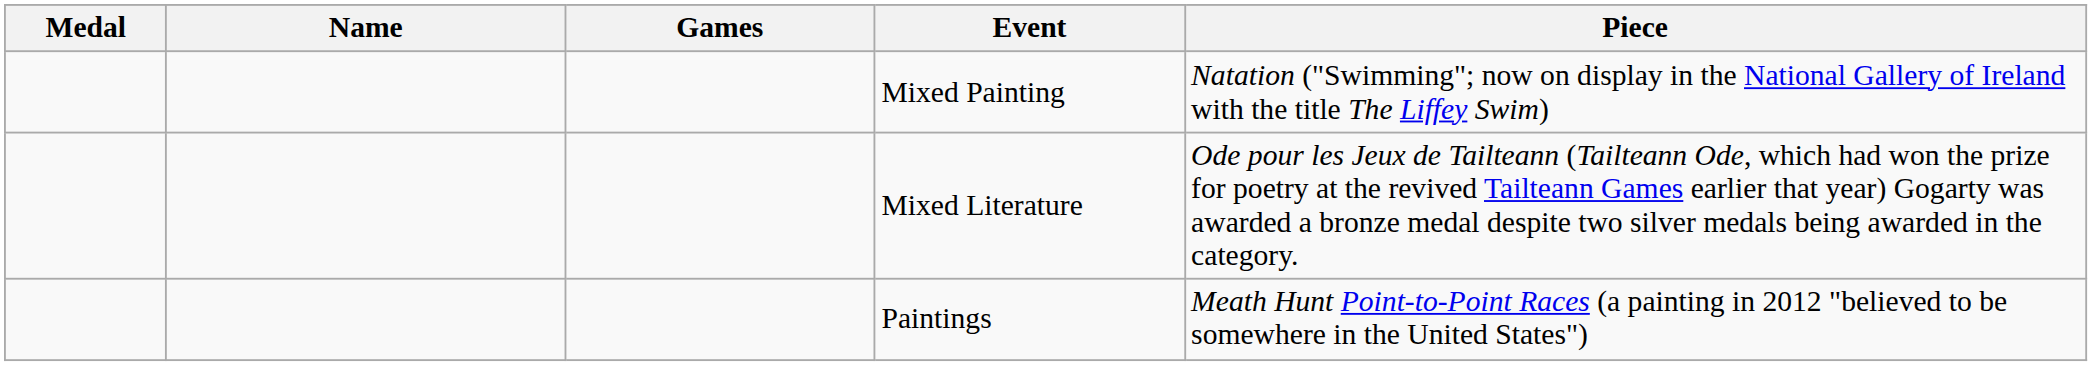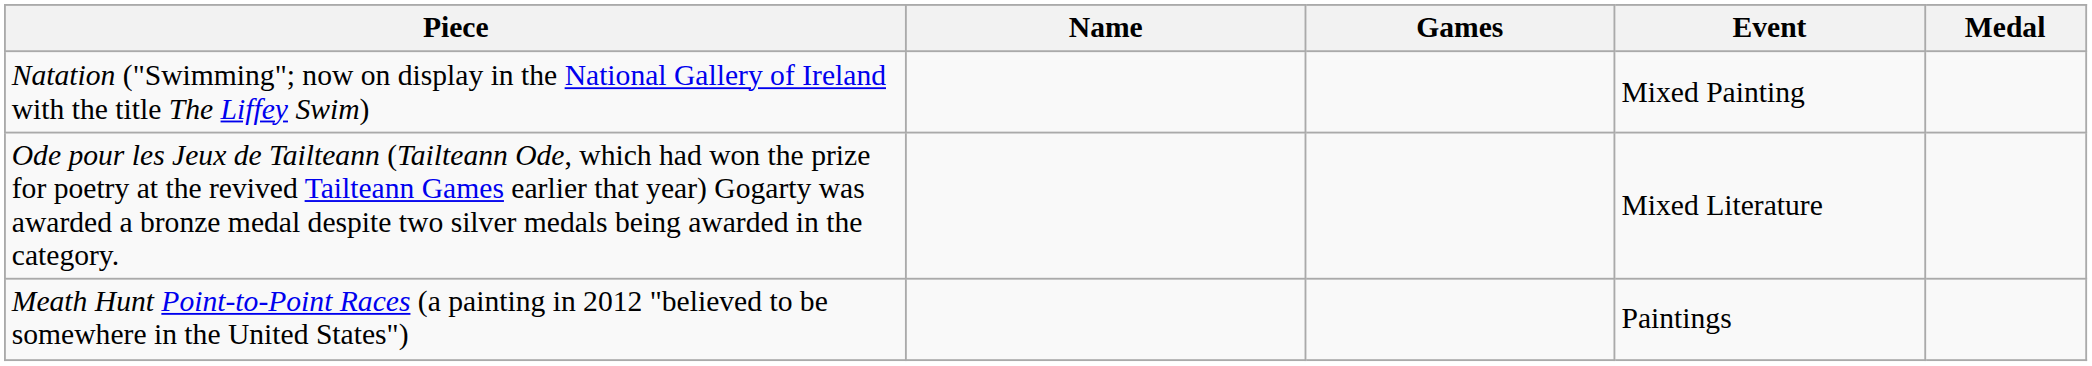columns swapped: Medal <-> Piece
